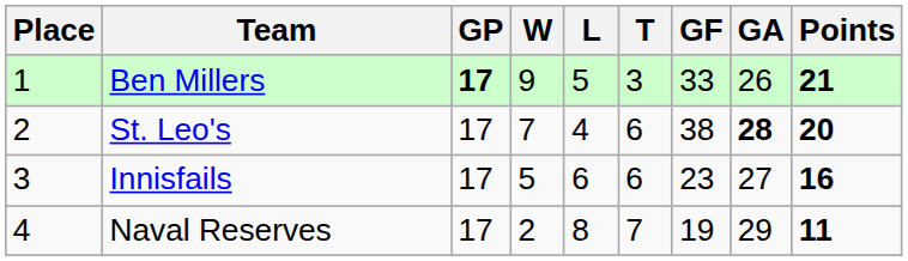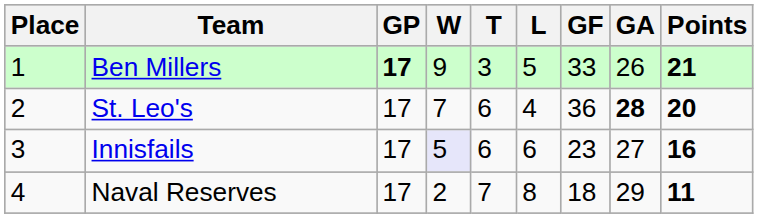columns swapped: L <-> T
St. Leo's | GF: 38 -> 36
Innisfails | W: no background -> lavender background
Naval Reserves | GF: 19 -> 18
